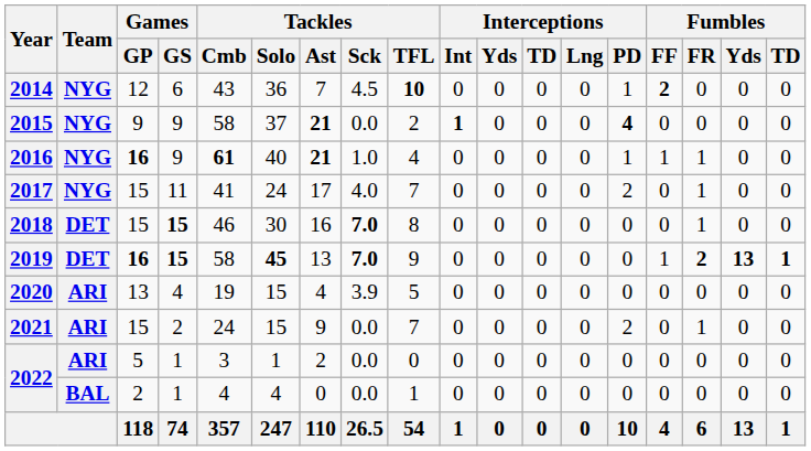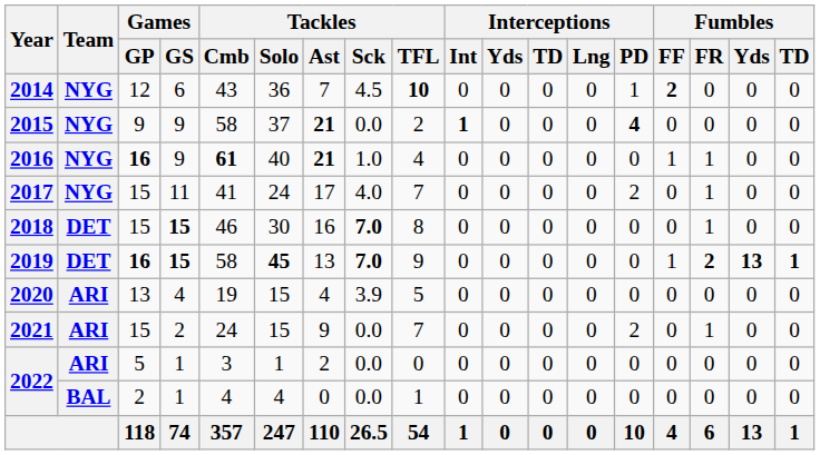2016 | Interceptions / PD: 1 -> 0
